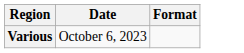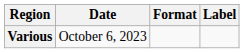+ column: Label
